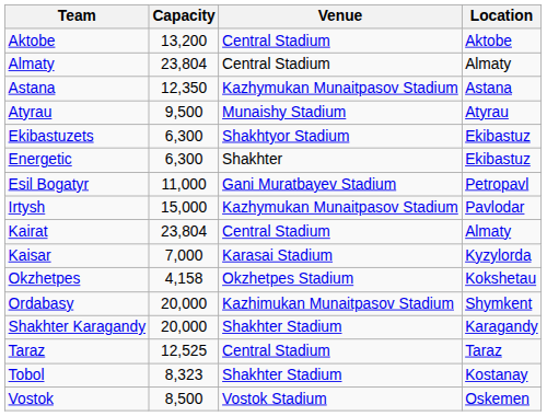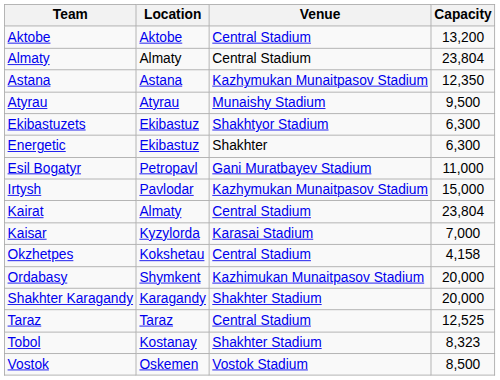columns swapped: Location <-> Capacity
Okzhetpes | Venue: Okzhetpes Stadium -> Central Stadium
